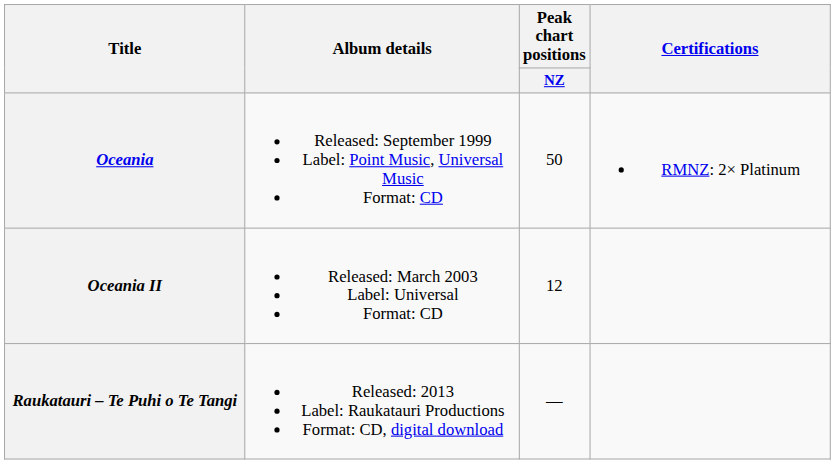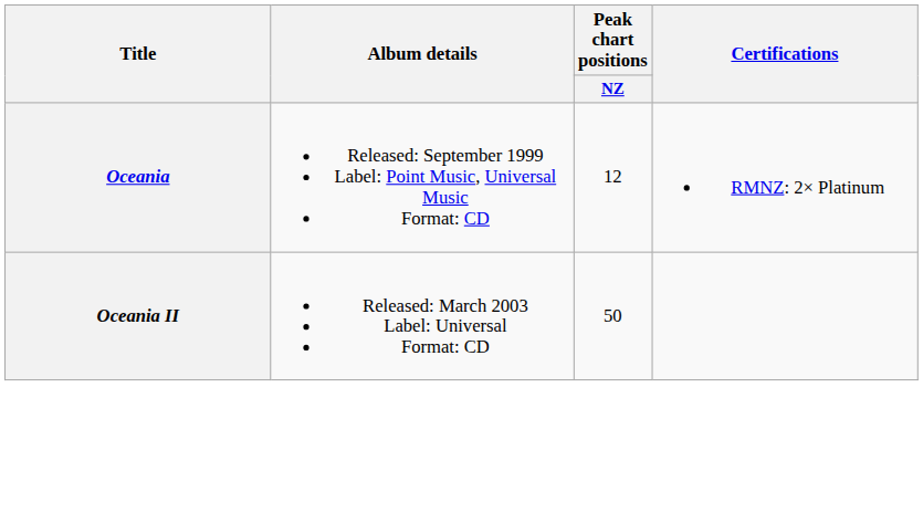Oceania | Peak chart positions / NZ: 50 -> 12
Oceania II | Peak chart positions / NZ: 12 -> 50
- row: Raukatauri – Te Puhi o Te Tangi | Released: 2013 Label: Raukatauri Productions Format: CD, digital download | —
